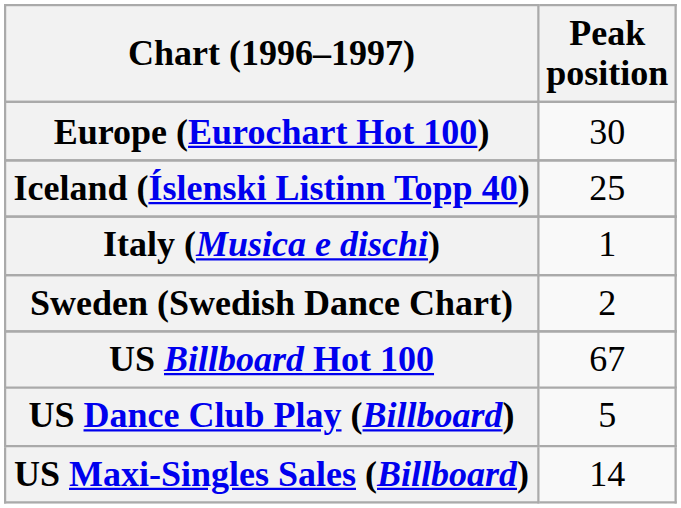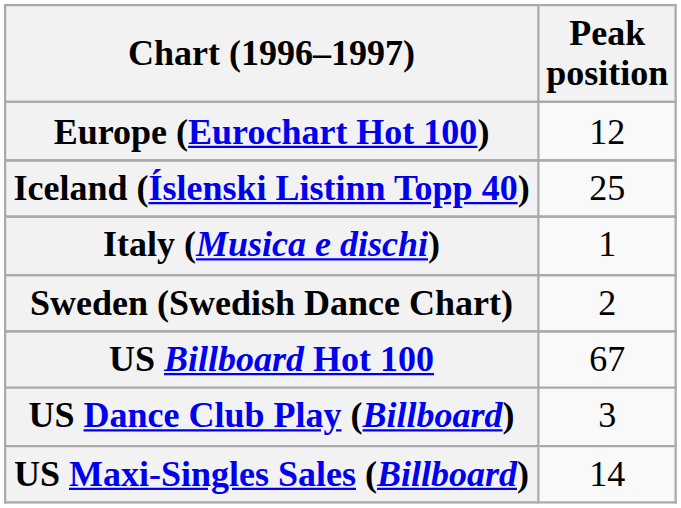Europe (Eurochart Hot 100) | Peak position: 30 -> 12
US Dance Club Play (Billboard) | Peak position: 5 -> 3
